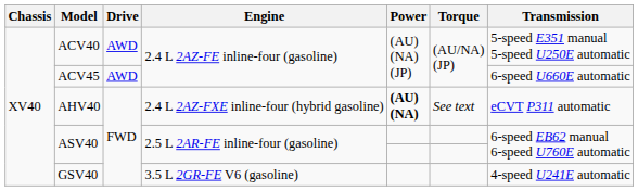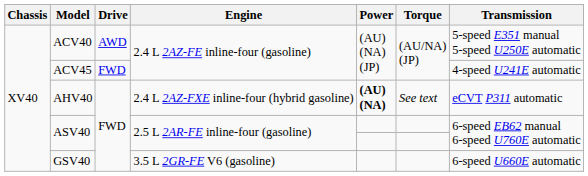ACV45 | Drive: AWD -> FWD
ACV45 | Transmission: 6-speed U660E automatic -> 4-speed U241E automatic
GSV40 | Transmission: 4-speed U241E automatic -> 6-speed U660E automatic
